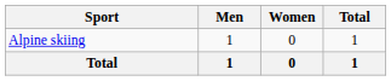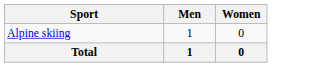- column: Total | 1 | 1
